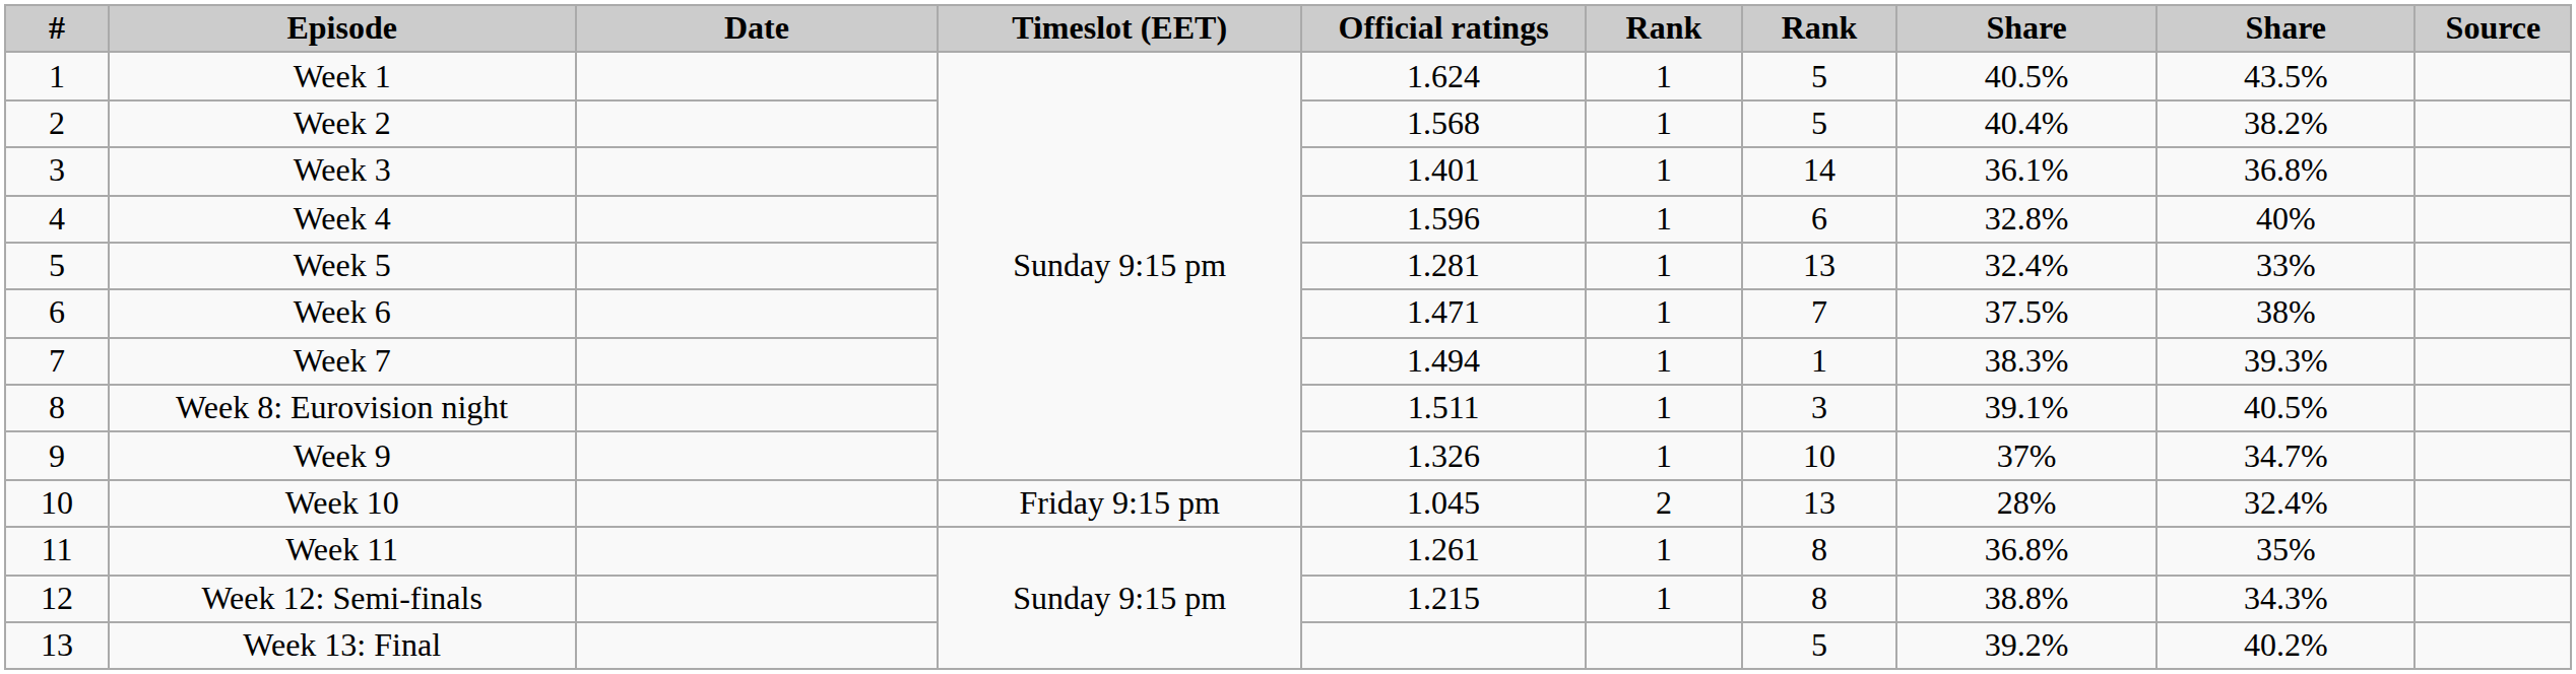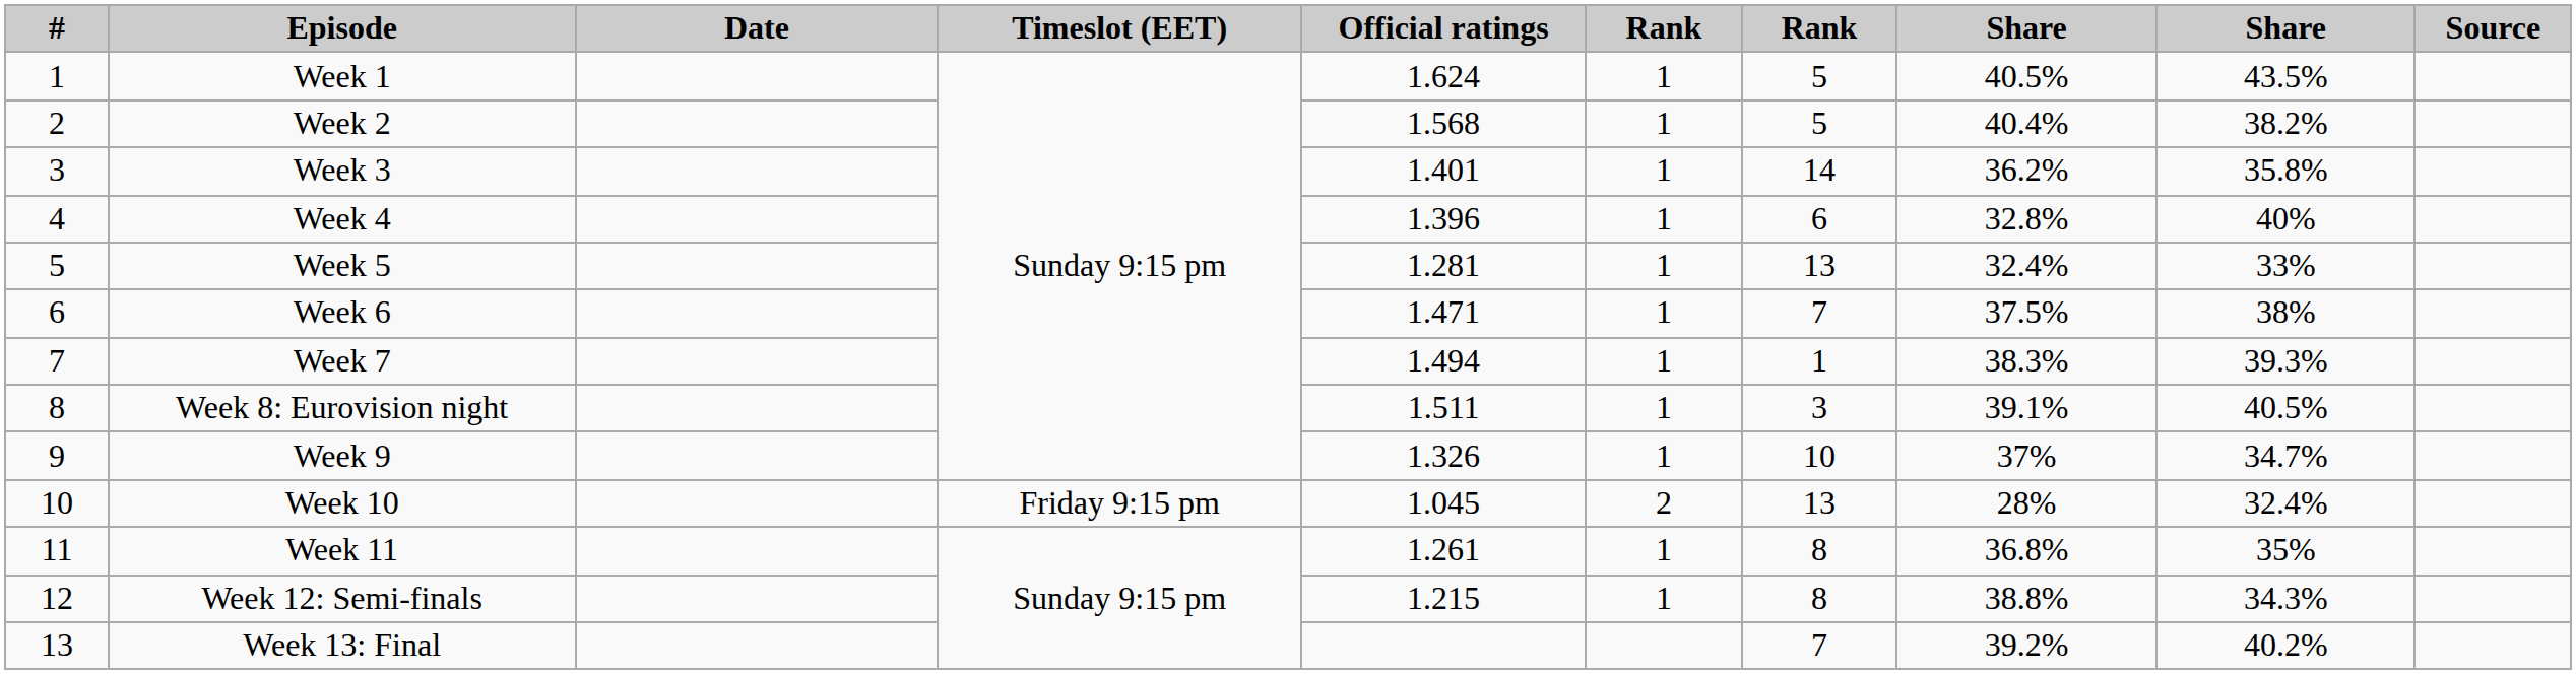Week 3 | column 8: 36.1% -> 36.2%
Week 3 | column 9: 36.8% -> 35.8%
Week 4 | Official ratings: 1.596 -> 1.396
Week 13: Final | column 7: 5 -> 7
